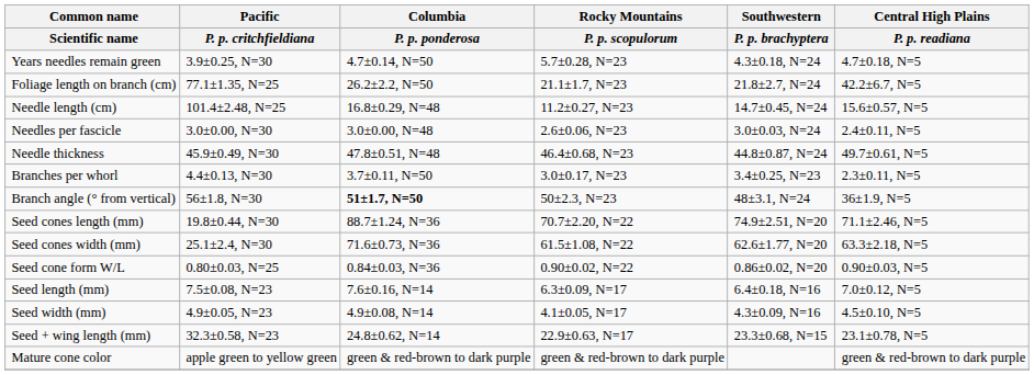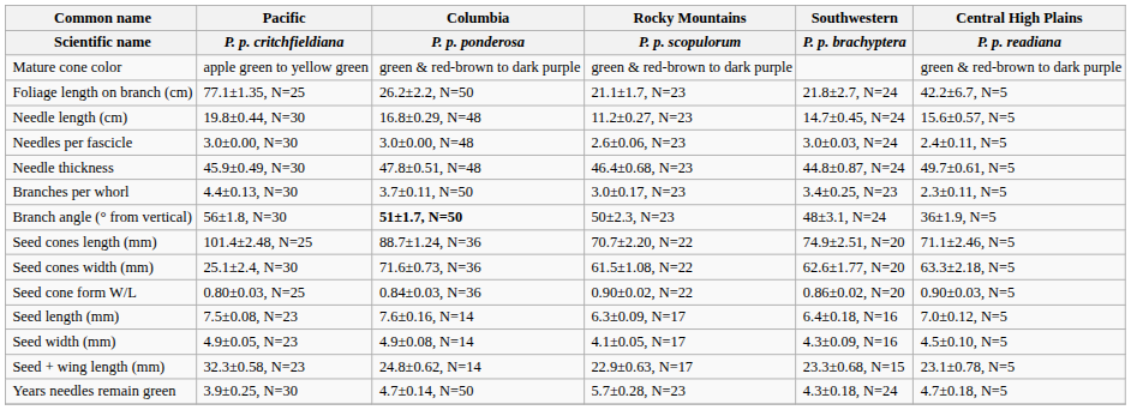rows swapped: Years needles remain green <-> Mature cone color
Needle length (cm) | Pacific / P. p. critchfieldiana: 101.4±2.48, N=25 -> 19.8±0.44, N=30
Seed cones length (mm) | Pacific / P. p. critchfieldiana: 19.8±0.44, N=30 -> 101.4±2.48, N=25
